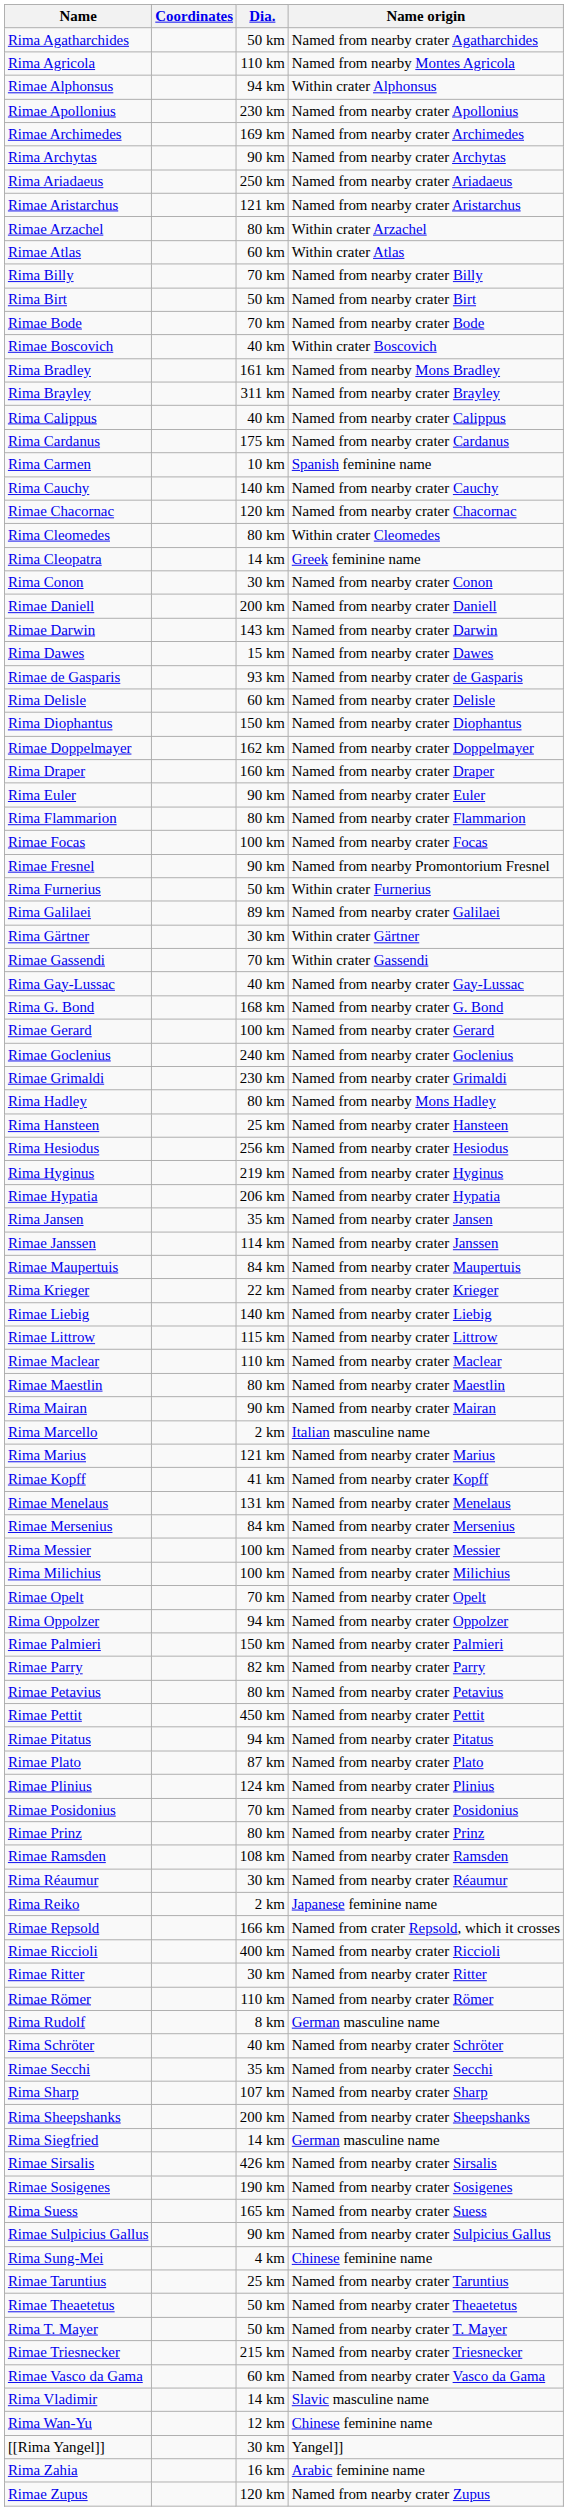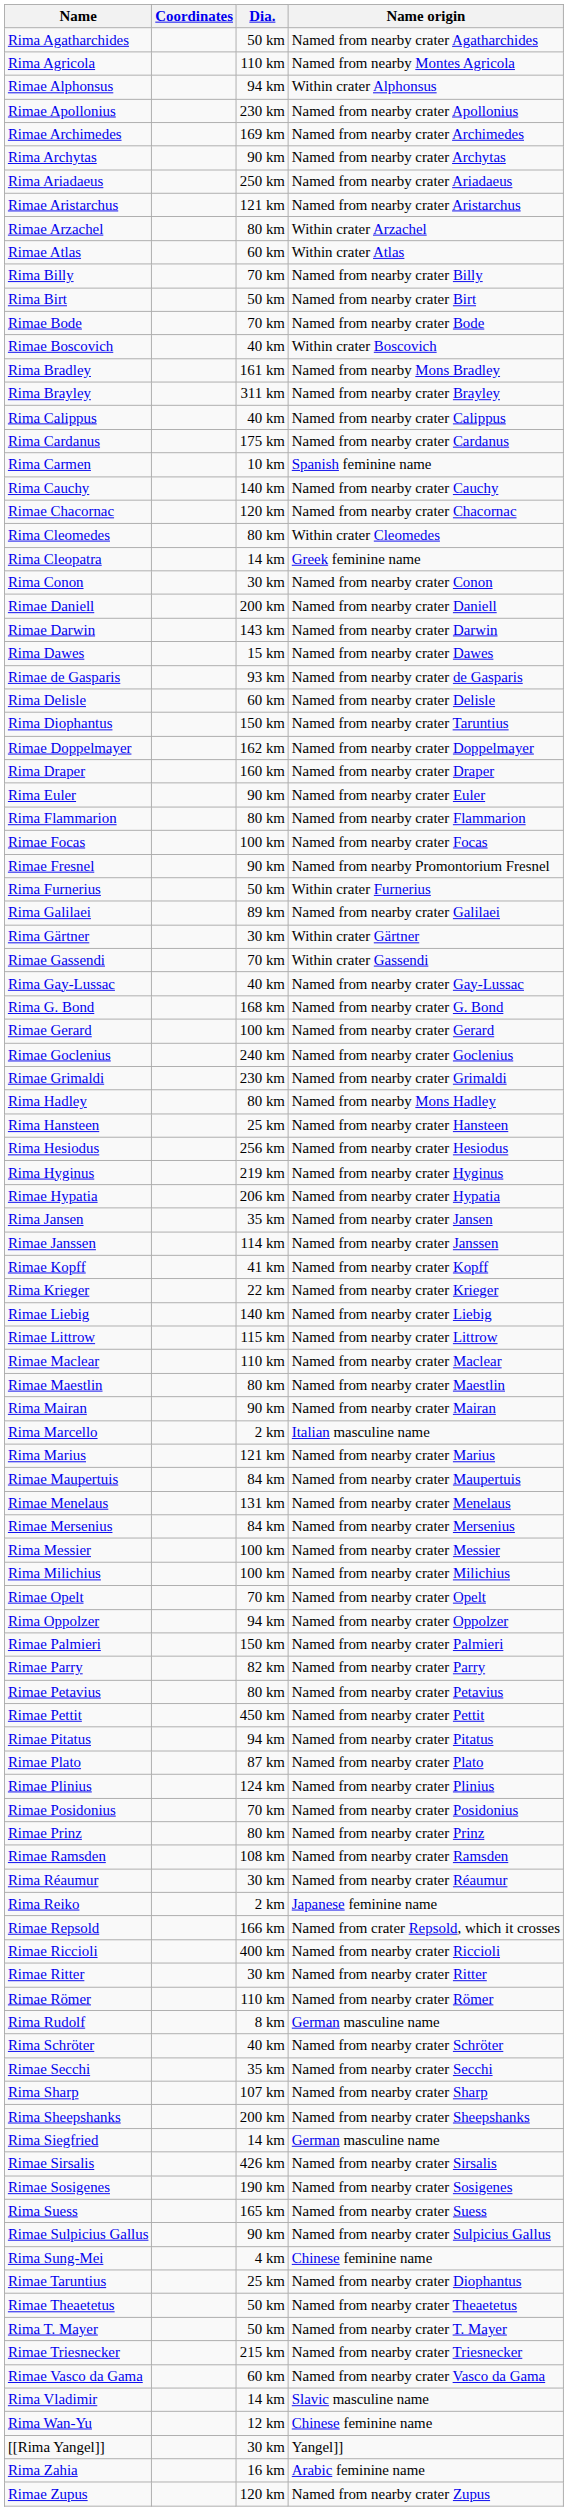Rima Diophantus | Name origin: Named from nearby crater Diophantus -> Named from nearby crater Taruntius
rows swapped: Rimae Kopff <-> Rimae Maupertuis
Rimae Taruntius | Name origin: Named from nearby crater Taruntius -> Named from nearby crater Diophantus
